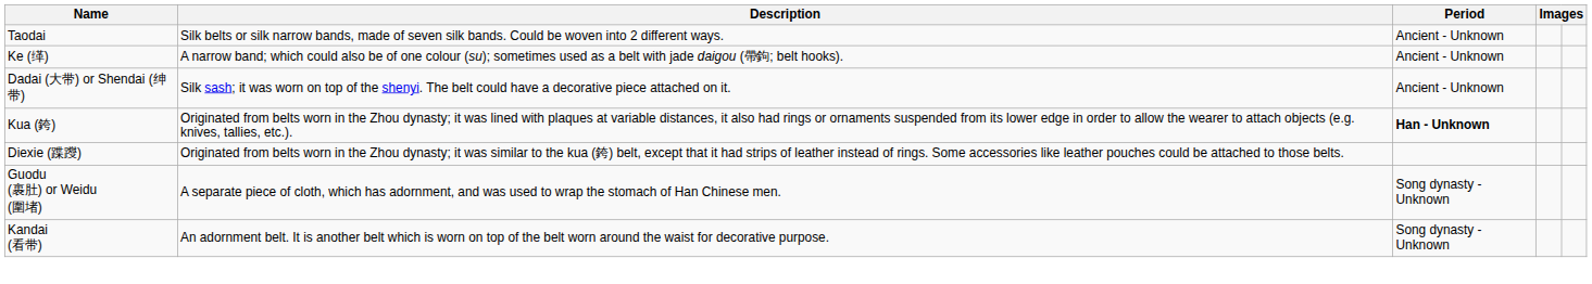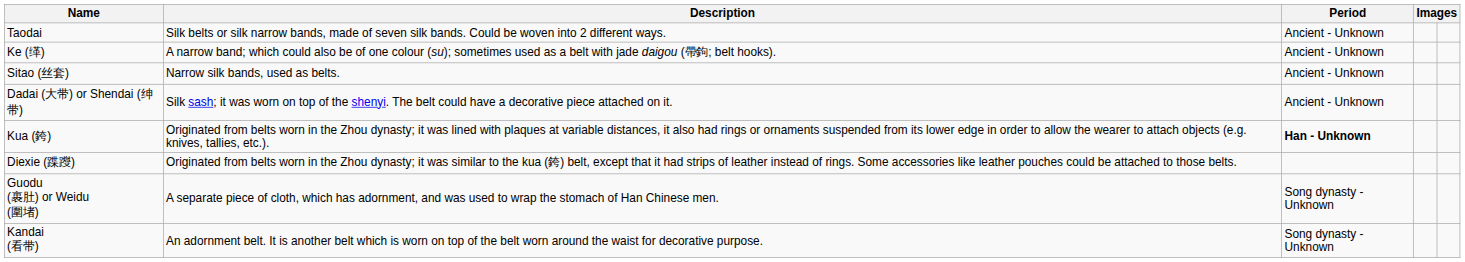+ row: Sitao (丝套) | Narrow silk bands, used as belts. | Ancient - Unknown
